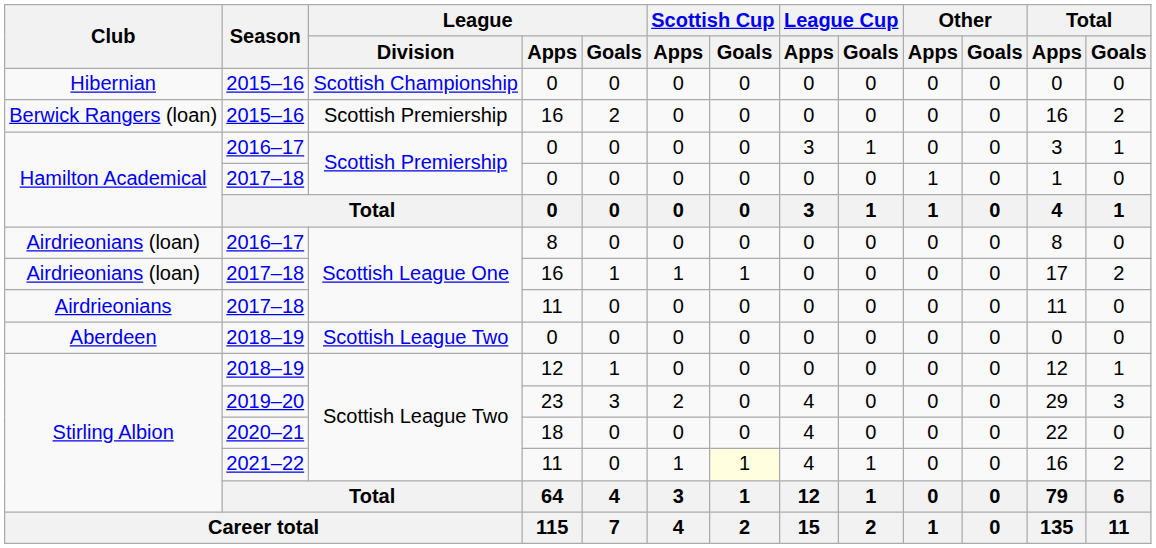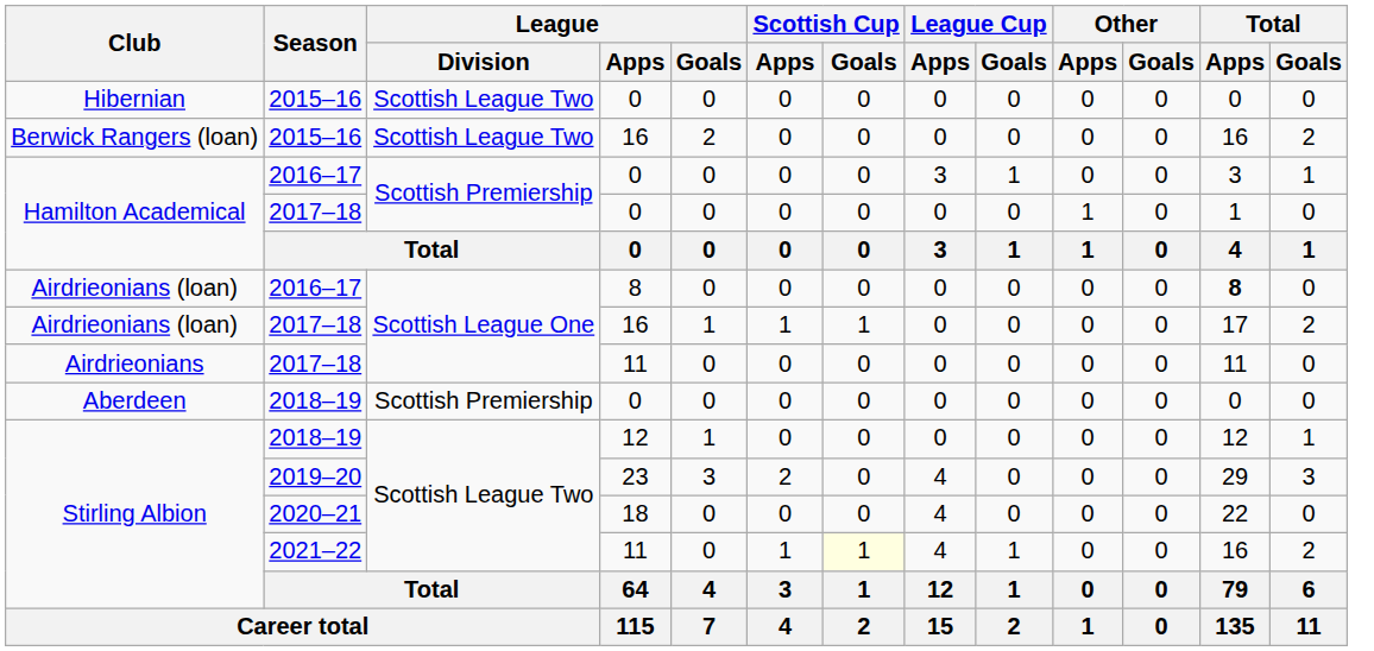Hibernian | League / Division: Scottish Championship -> Scottish League Two
Berwick Rangers (loan) | League / Division: Scottish Premiership -> Scottish League Two
Airdrieonians (loan) / 2016–17 | Total / Apps: normal -> bold
Aberdeen | League / Division: Scottish League Two -> Scottish Premiership
